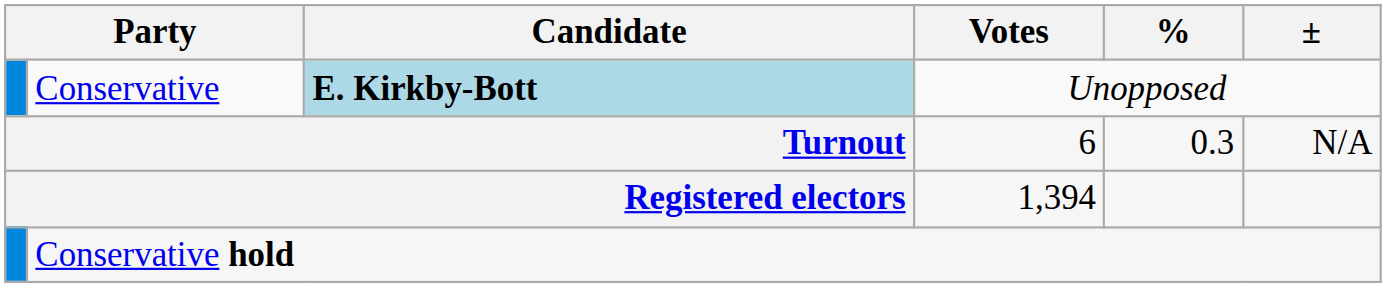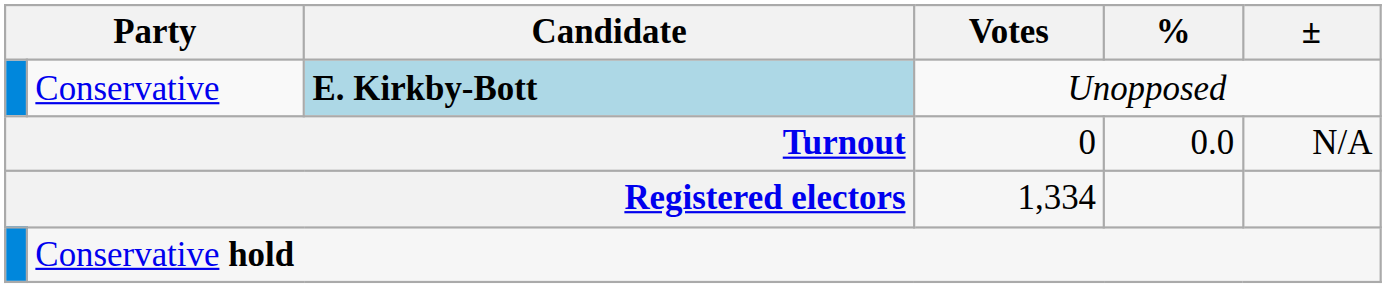Turnout | Votes: 6 -> 0
Turnout | %: 0.3 -> 0.0
Registered electors | Votes: 1,394 -> 1,334
